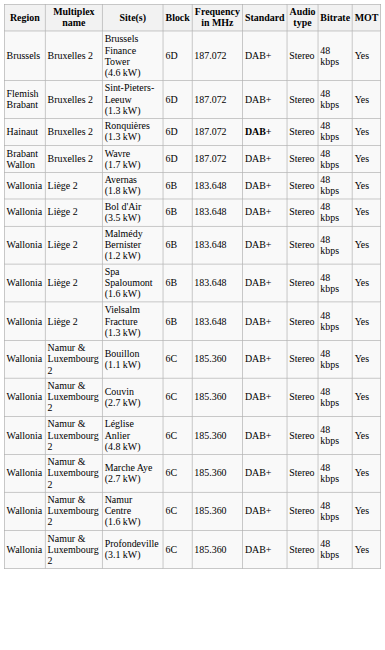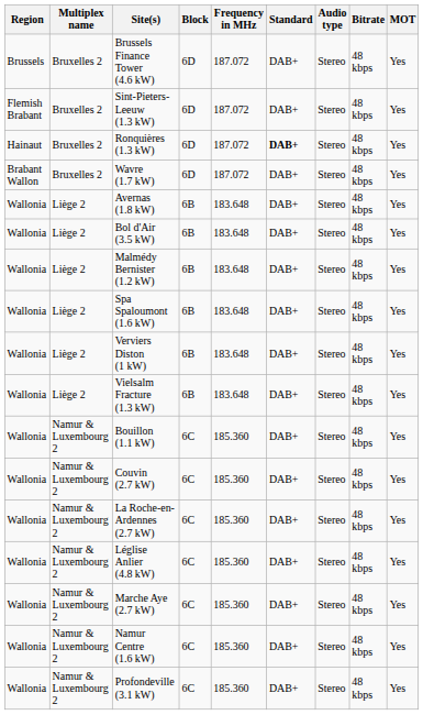+ row: Wallonia | Liège 2 | Verviers Diston (1 kW) | 6B | 183.648 | DAB+ | Stereo | 48 kbps | Yes
+ row: Wallonia | Namur & Luxembourg 2 | La Roche-en-Ardennes (2.7 kW) | 6C | 185.360 | DAB+ | Stereo | 48 kbps | Yes
